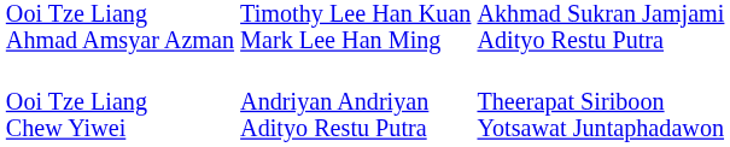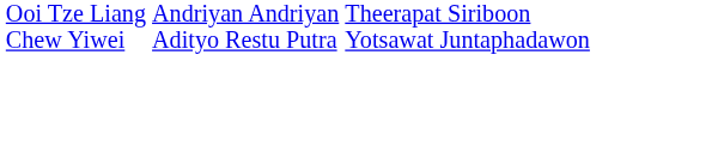- row: Ooi Tze Liang Ahmad Amsyar Azman | Timothy Lee Han Kuan Mark Lee Han Ming | Akhmad Sukran Jamjami Adityo Restu Putra
